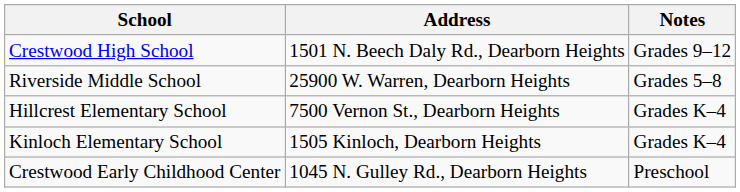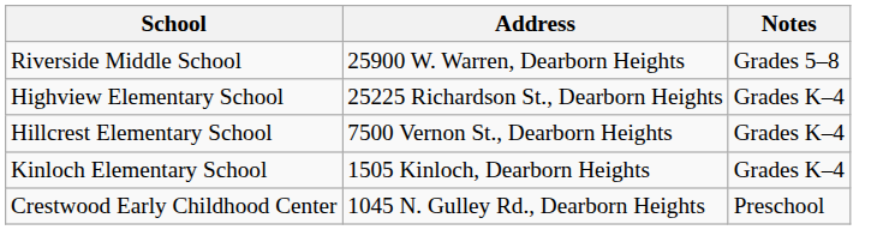- row: Crestwood High School | 1501 N. Beech Daly Rd., Dearborn Heights | Grades 9–12
+ row: Highview Elementary School | 25225 Richardson St., Dearborn Heights | Grades K–4
